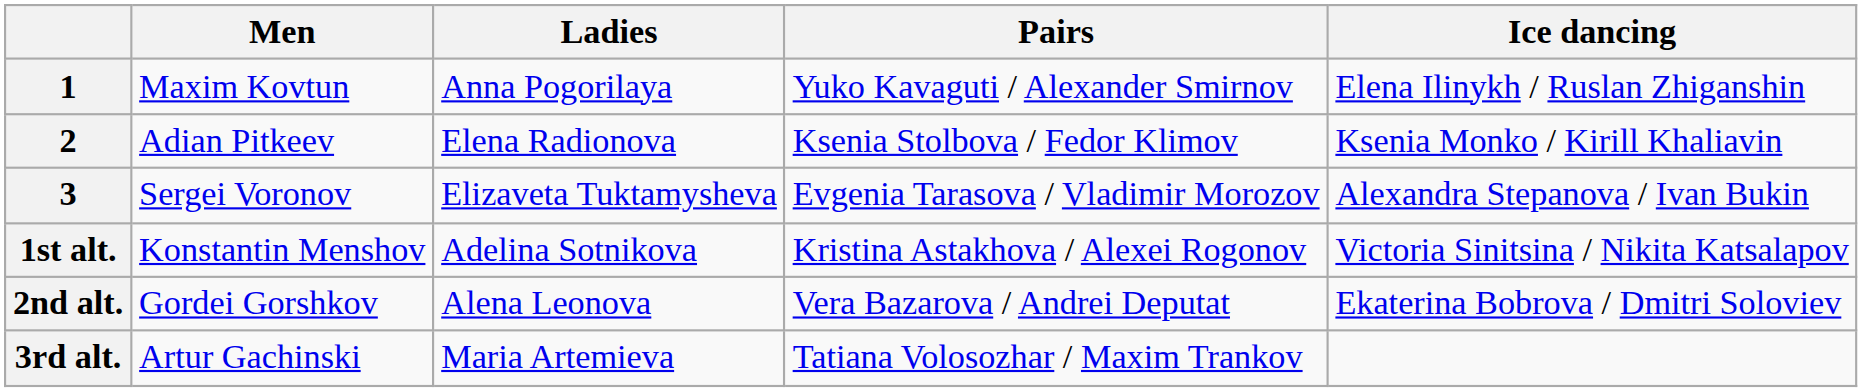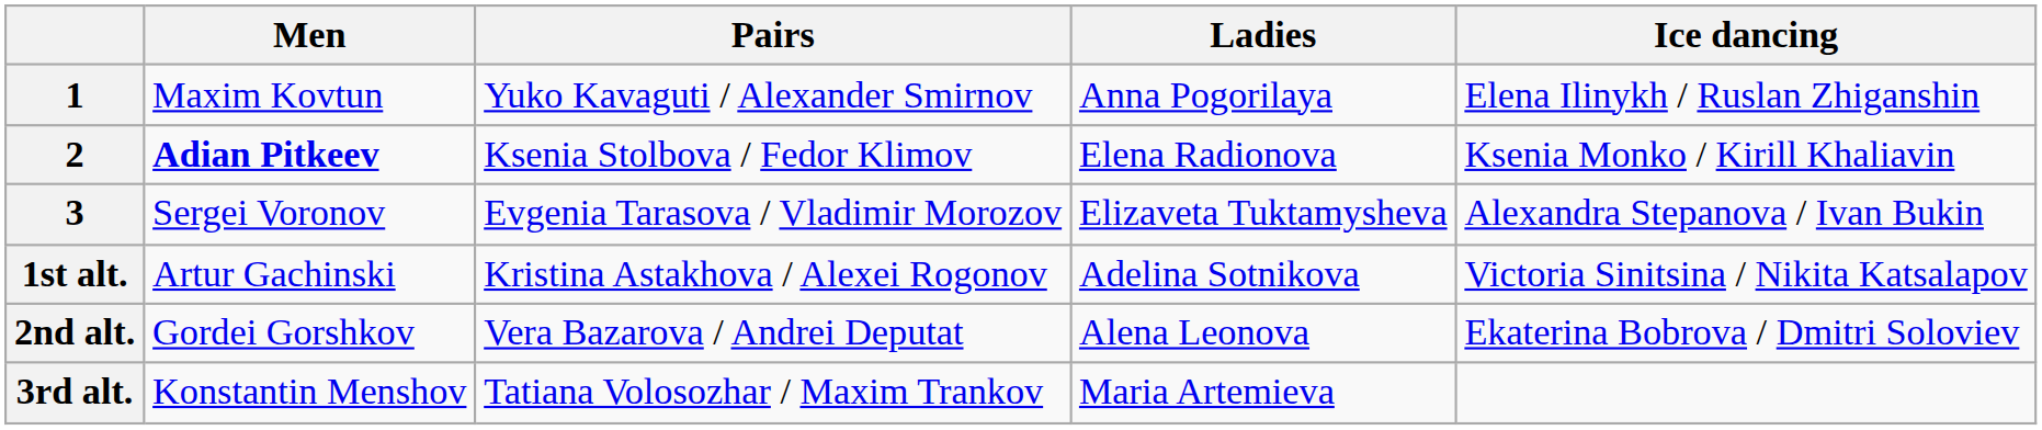columns swapped: Ladies <-> Pairs
2 | Men: normal -> bold
1st alt. | Men: Konstantin Menshov -> Artur Gachinski
3rd alt. | Men: Artur Gachinski -> Konstantin Menshov
